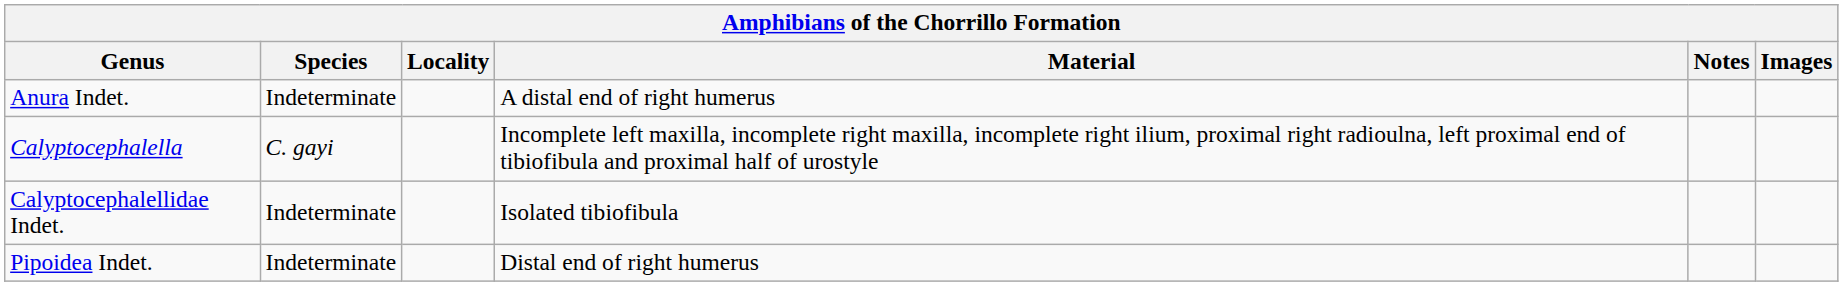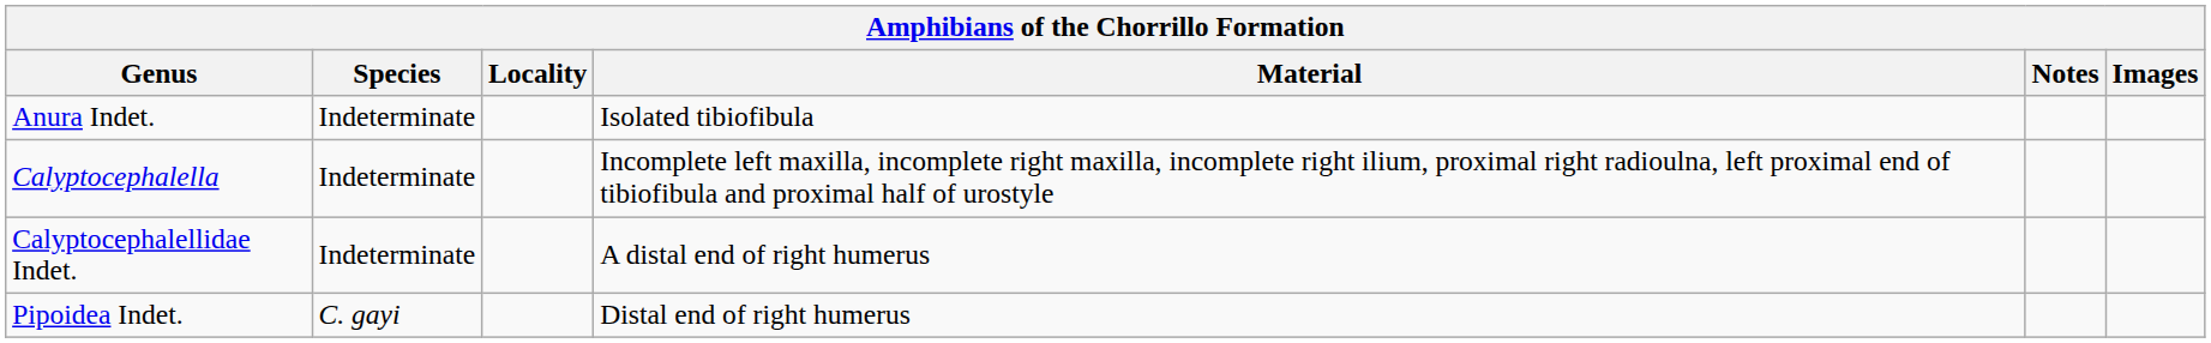Anura Indet. | Material: A distal end of right humerus -> Isolated tibiofibula
Calyptocephalella | Species: C. gayi -> Indeterminate
Calyptocephalellidae Indet. | Material: Isolated tibiofibula -> A distal end of right humerus
Pipoidea Indet. | Species: Indeterminate -> C. gayi
